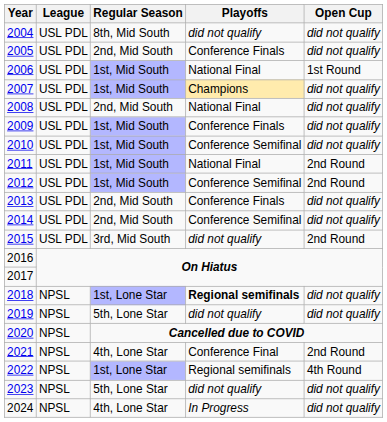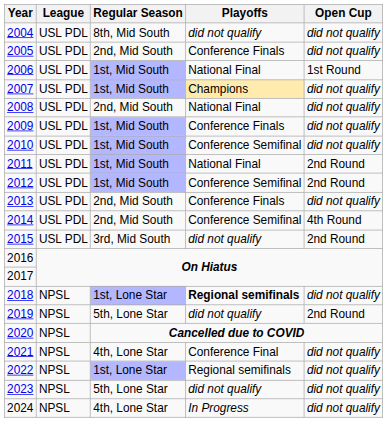2014 | Open Cup: did not qualify -> 4th Round
2019 | Open Cup: did not qualify -> 2nd Round
2021 | Open Cup: 2nd Round -> did not qualify
2022 | Open Cup: 4th Round -> did not qualify
